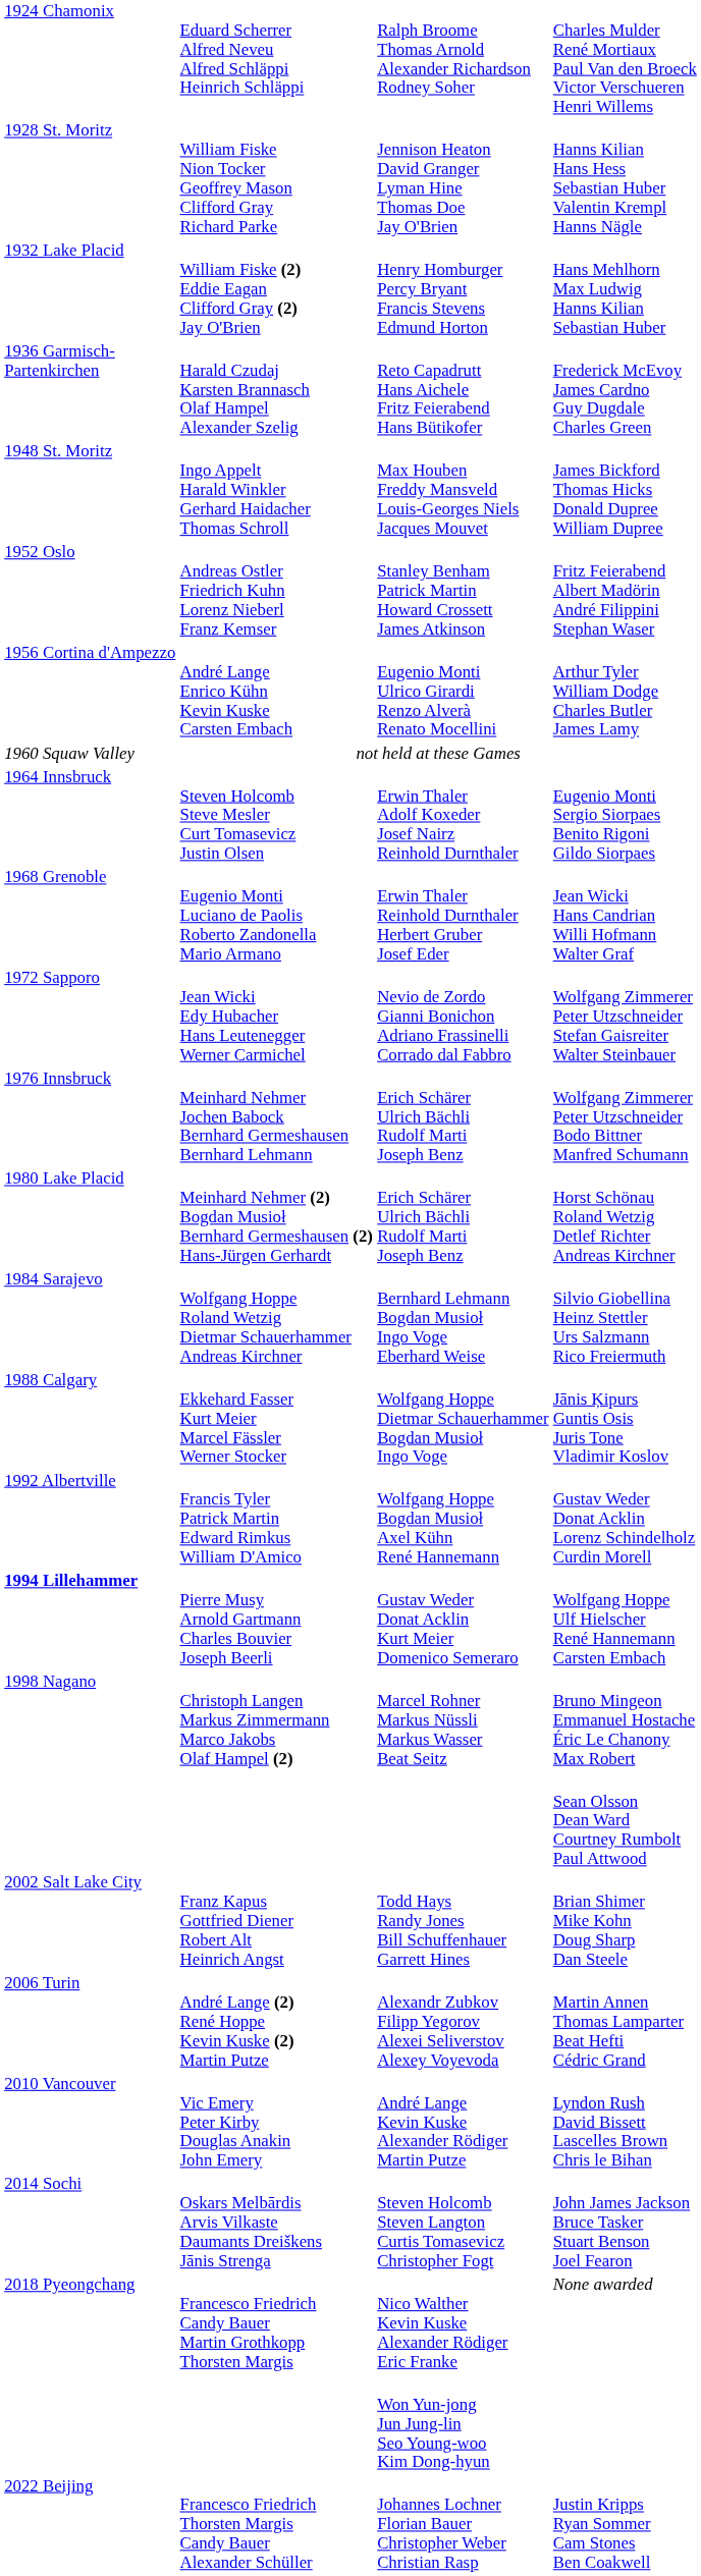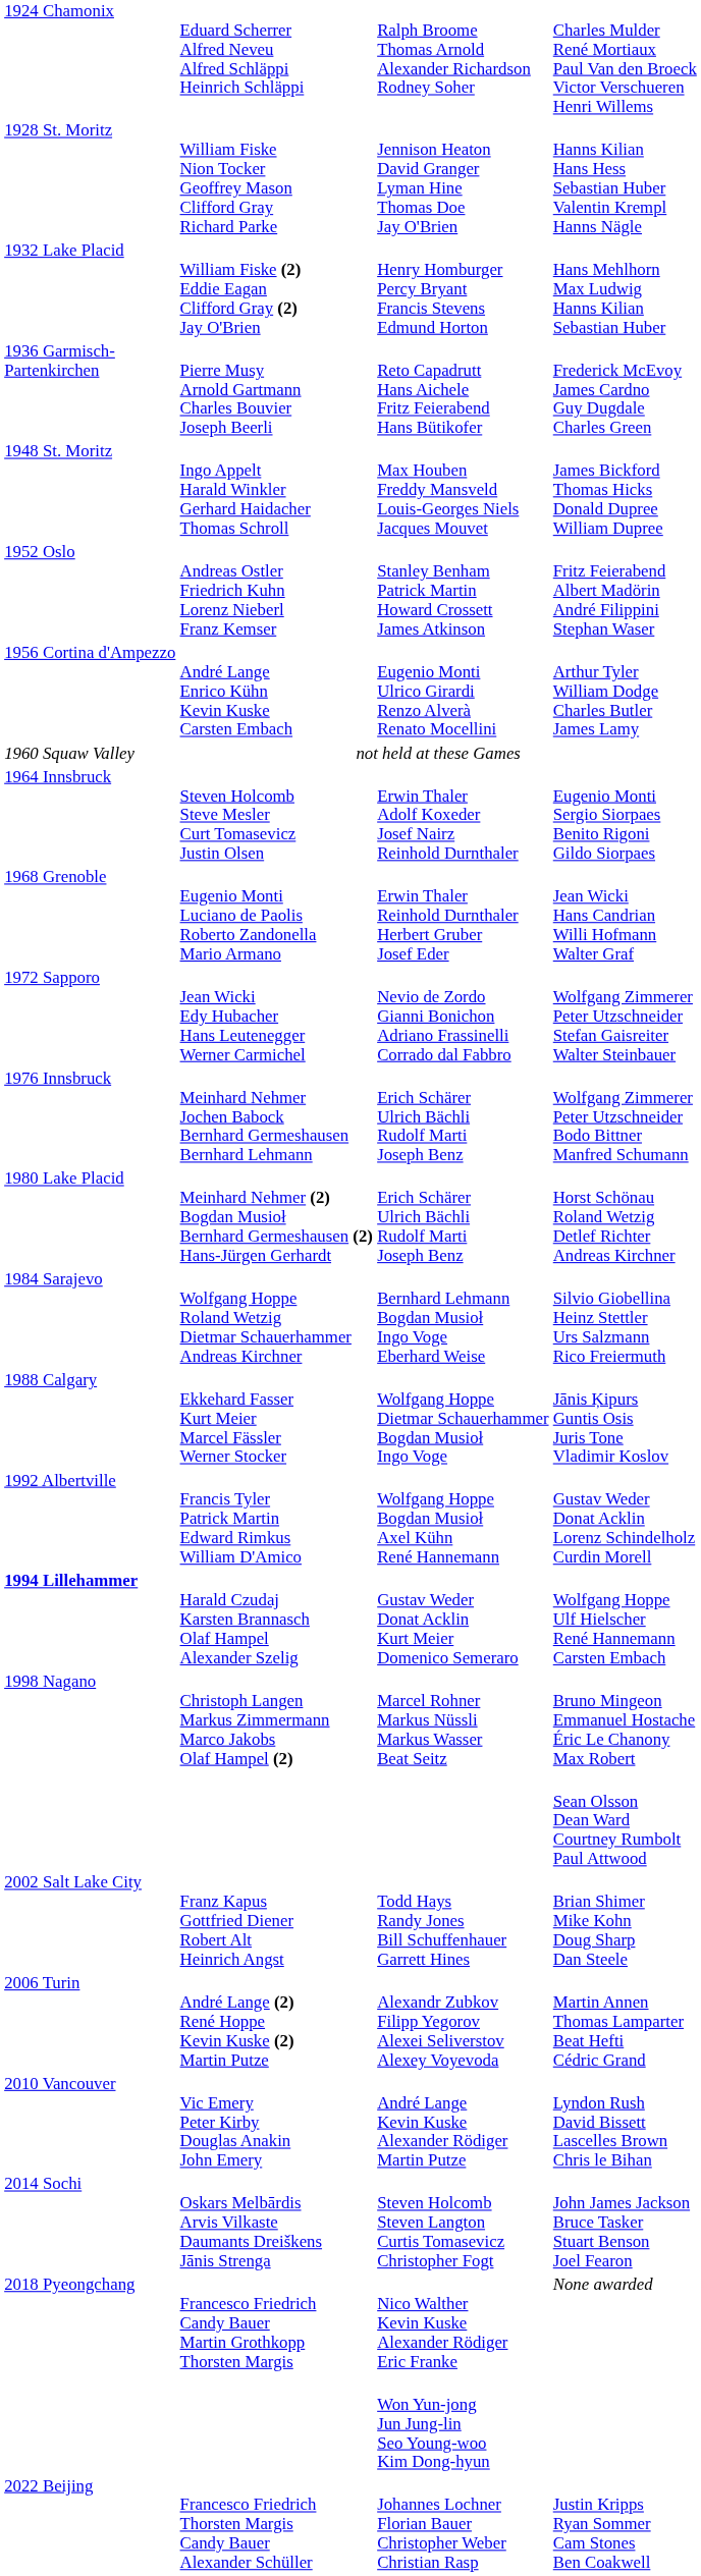Frederick McEvoy James Cardno Guy Dugdale Charles Green | column 2: Harald Czudaj Karsten Brannasch Olaf Hampel Alexander Szelig -> Pierre Musy Arnold Gartmann Charles Bouvier Joseph Beerli
Wolfgang Hoppe Ulf Hielscher René Hannemann Carsten Embach | column 2: Pierre Musy Arnold Gartmann Charles Bouvier Joseph Beerli -> Harald Czudaj Karsten Brannasch Olaf Hampel Alexander Szelig
